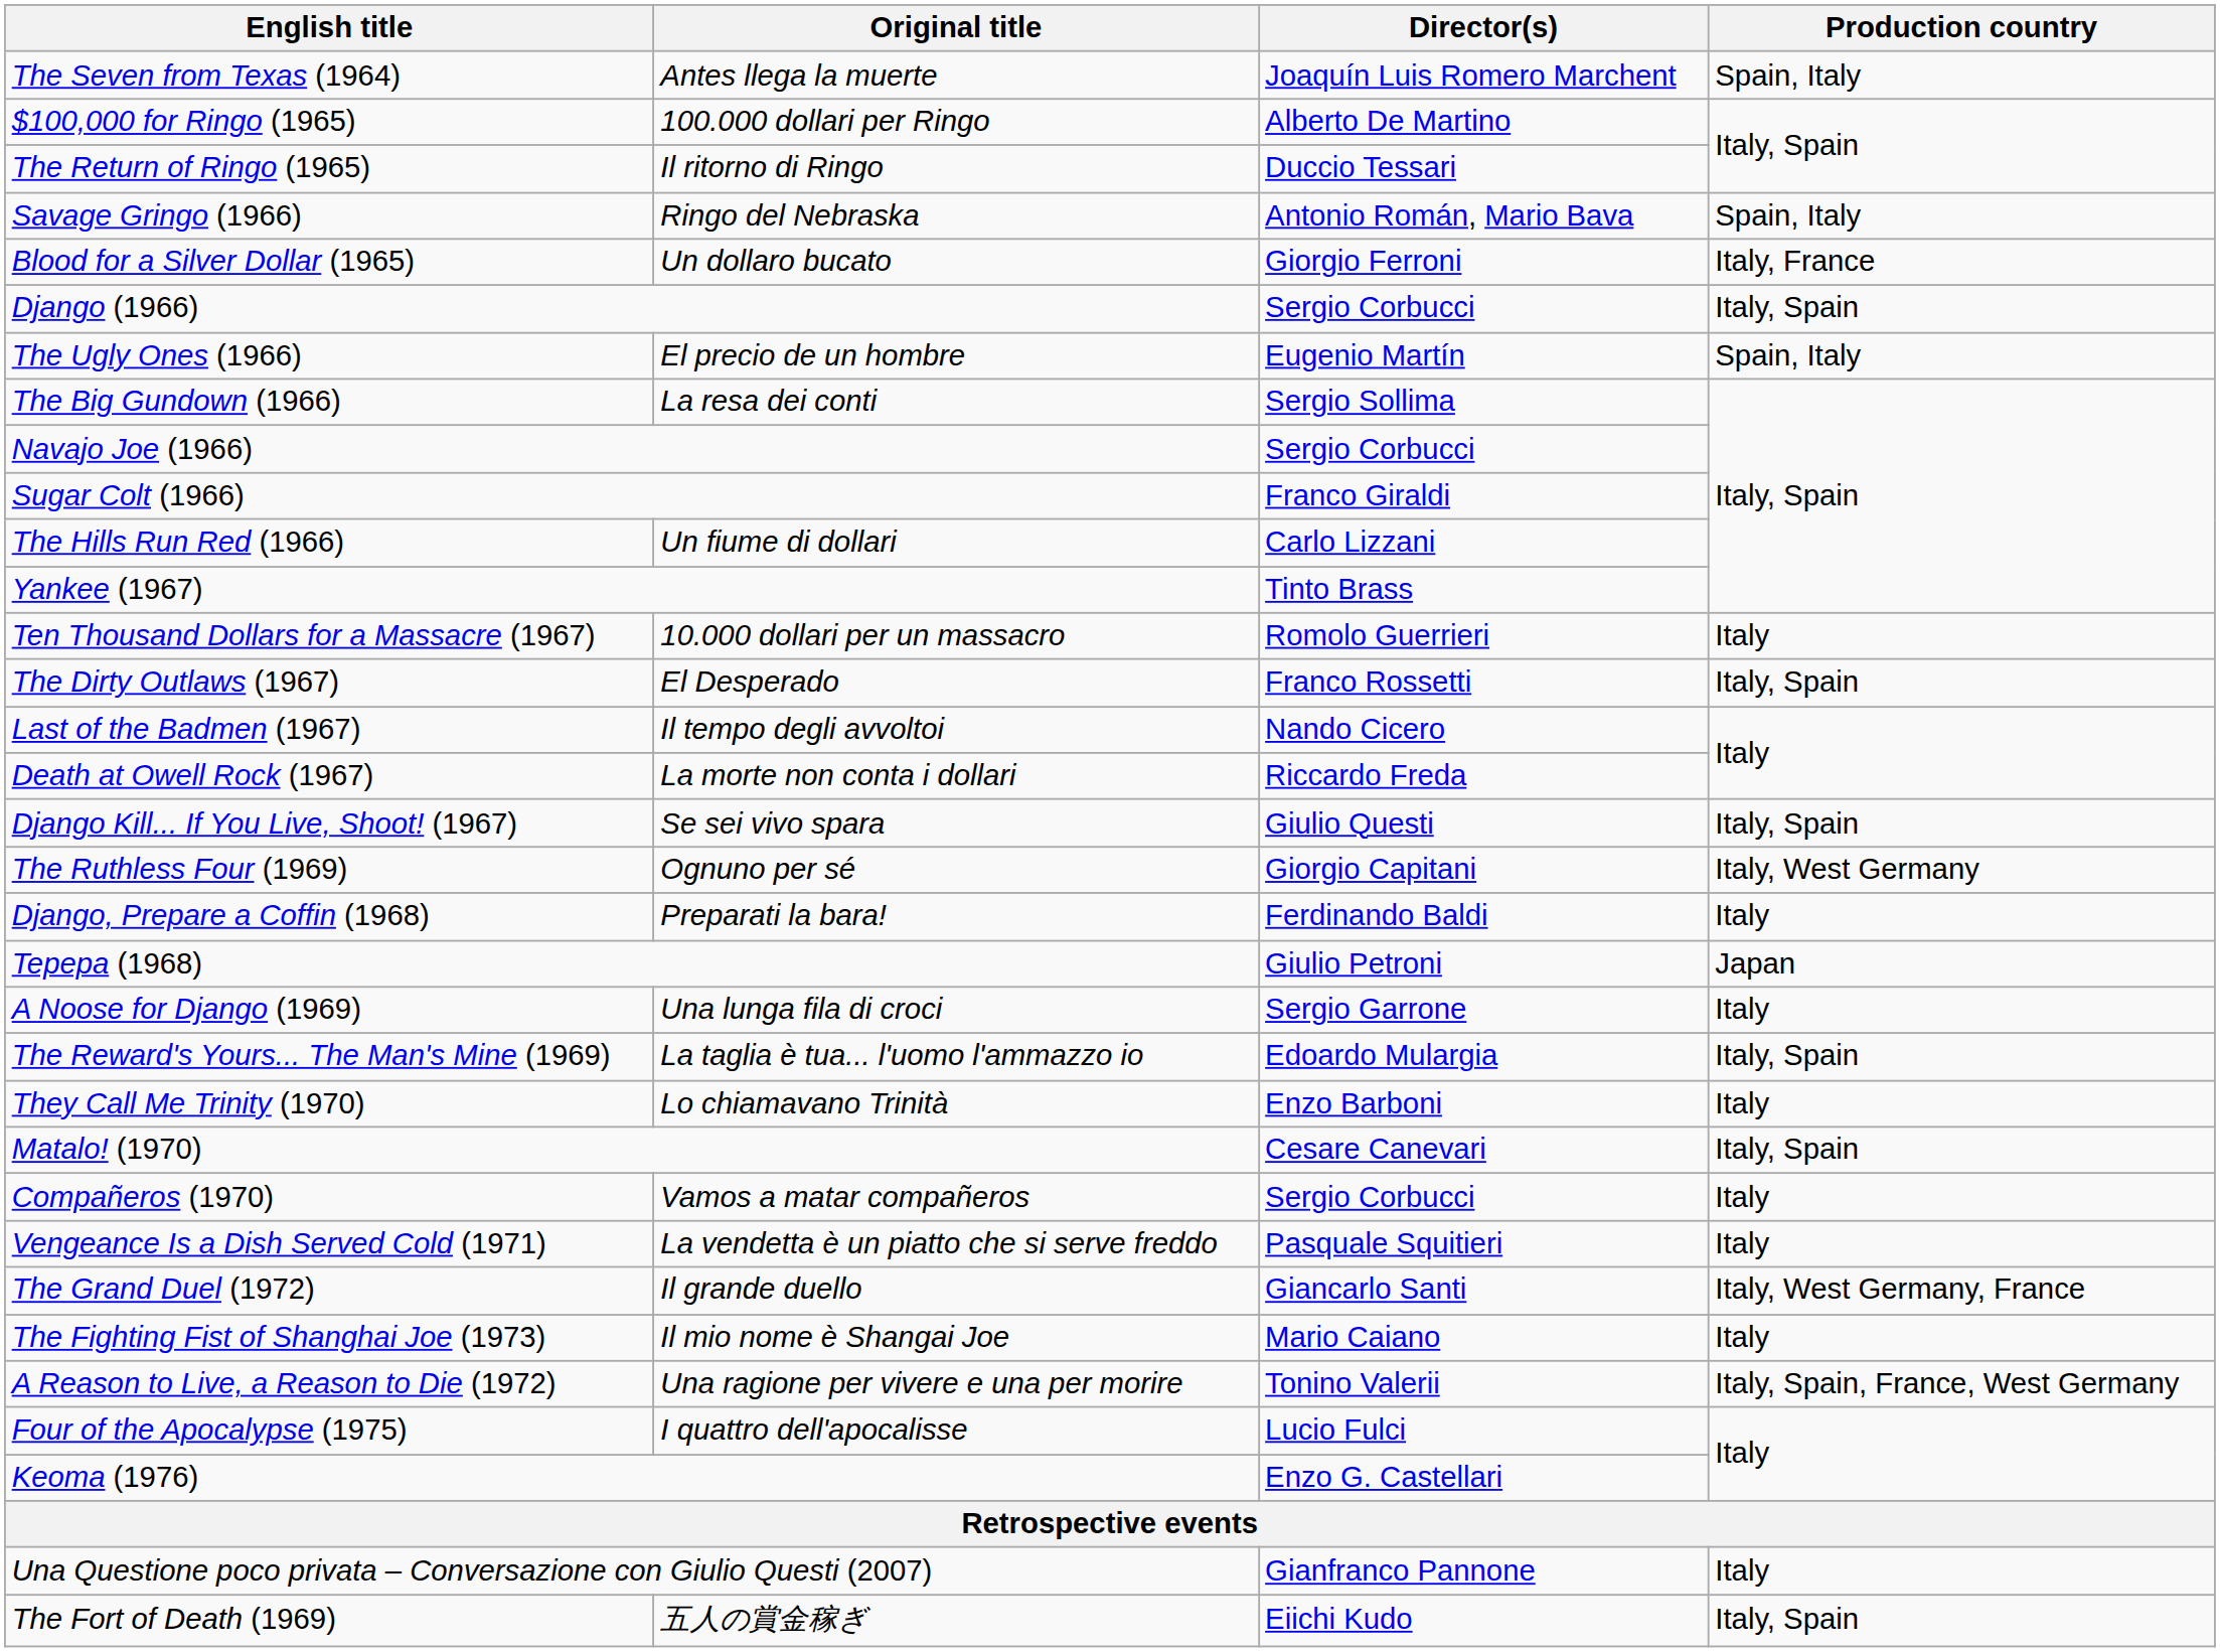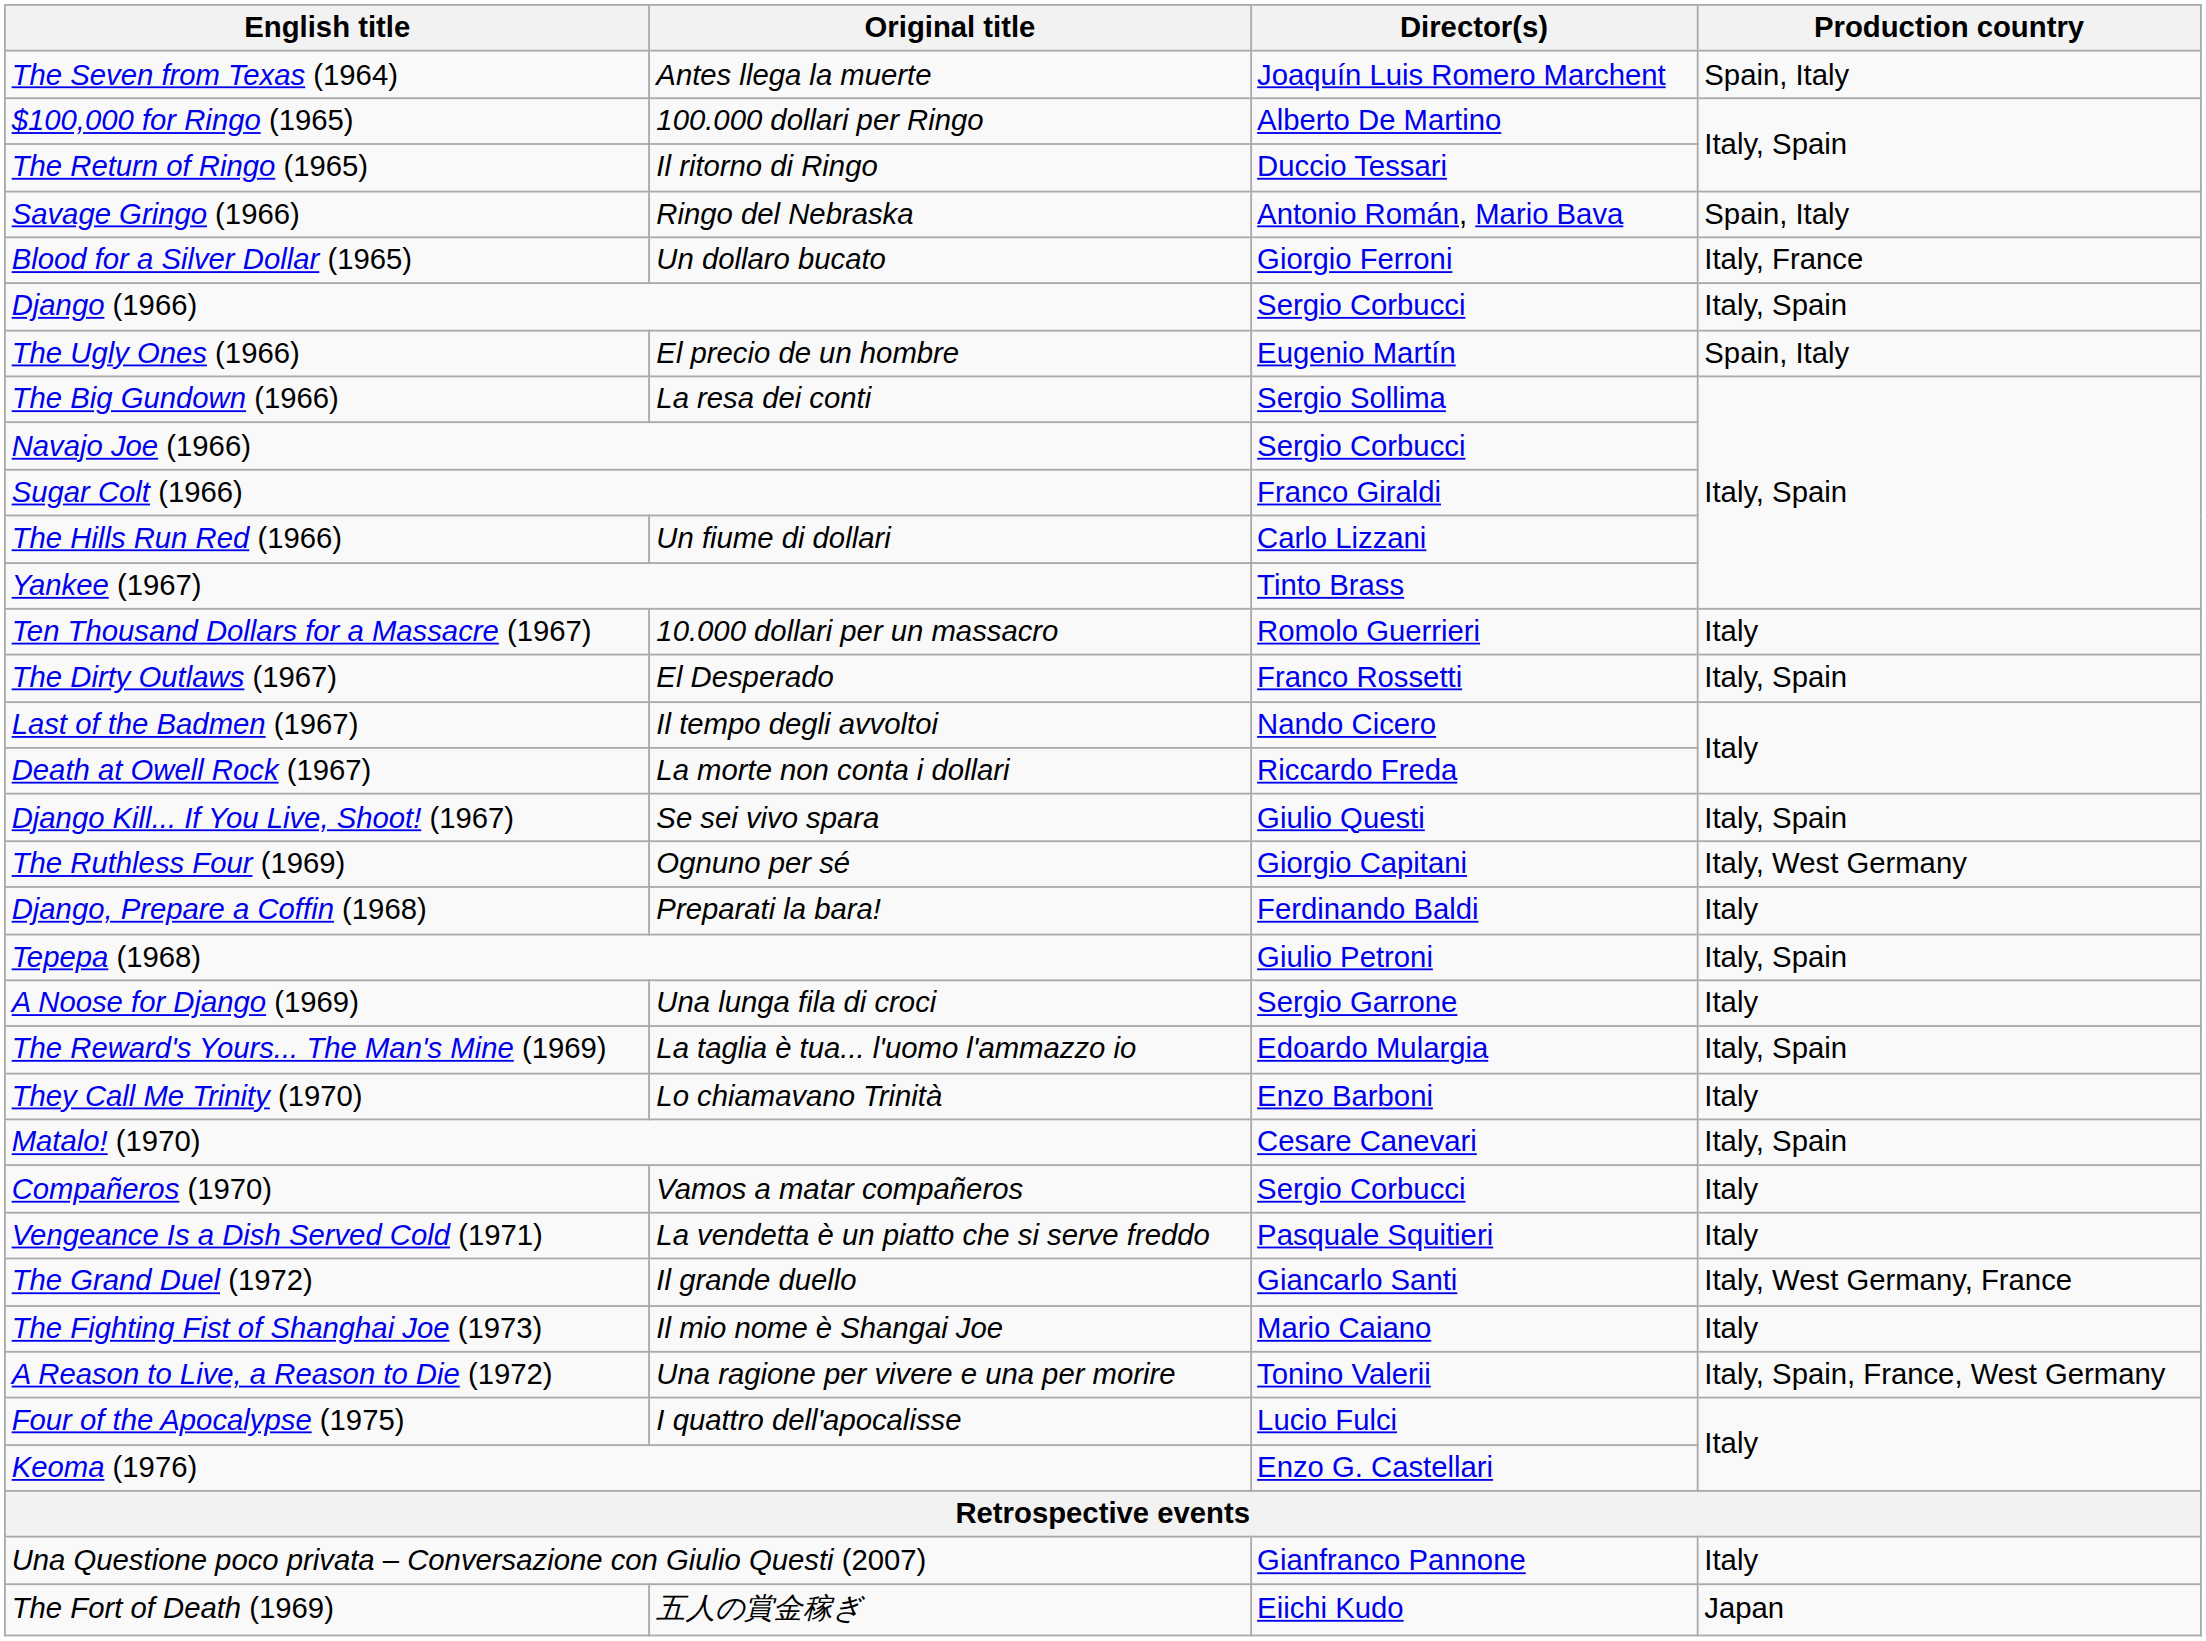Tepepa (1968) | Production country: Japan -> Italy, Spain
The Fort of Death (1969) | Production country: Italy, Spain -> Japan
